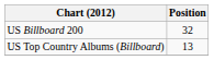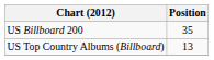US Billboard 200 | Position: 32 -> 35
